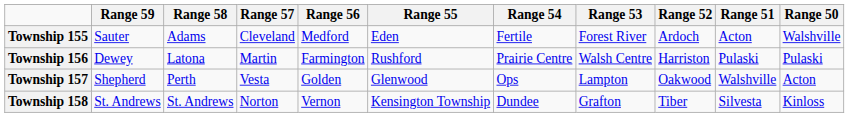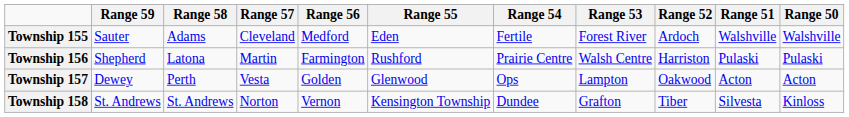Township 155 | Range 51: Acton -> Walshville
Township 156 | Range 59: Dewey -> Shepherd
Township 157 | Range 59: Shepherd -> Dewey
Township 157 | Range 51: Walshville -> Acton
